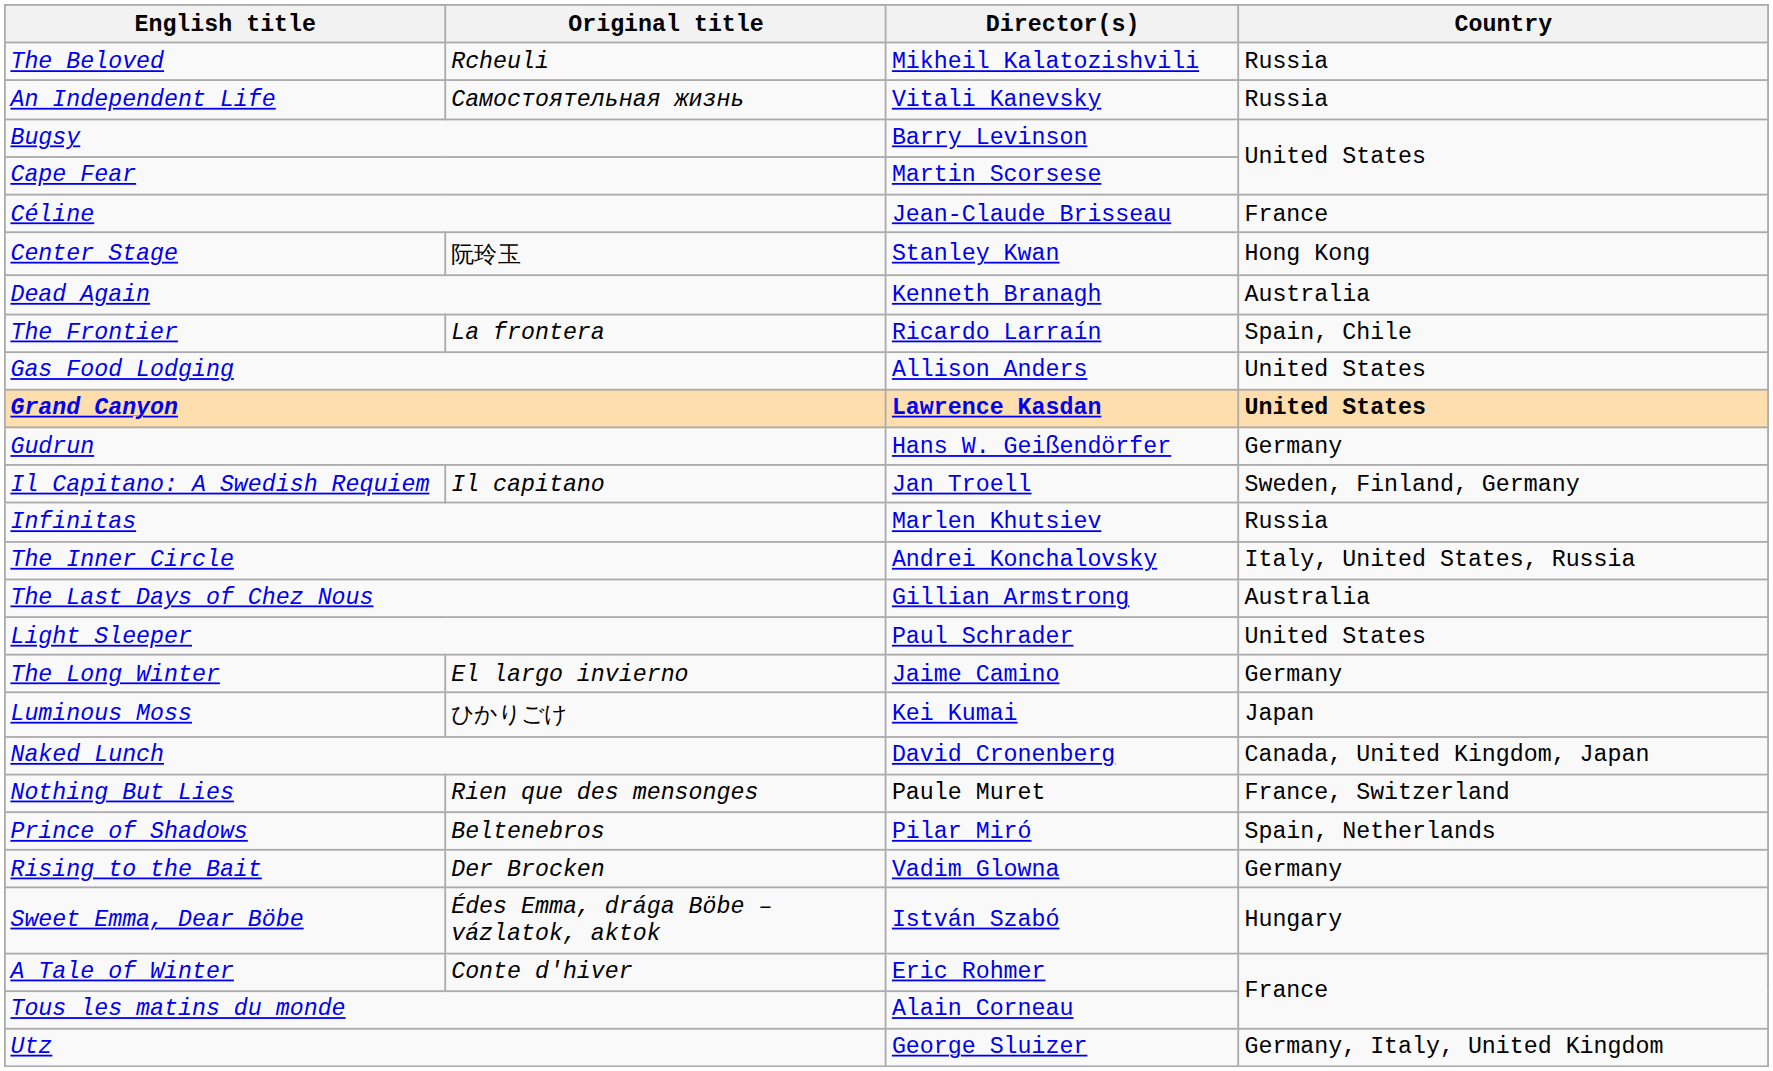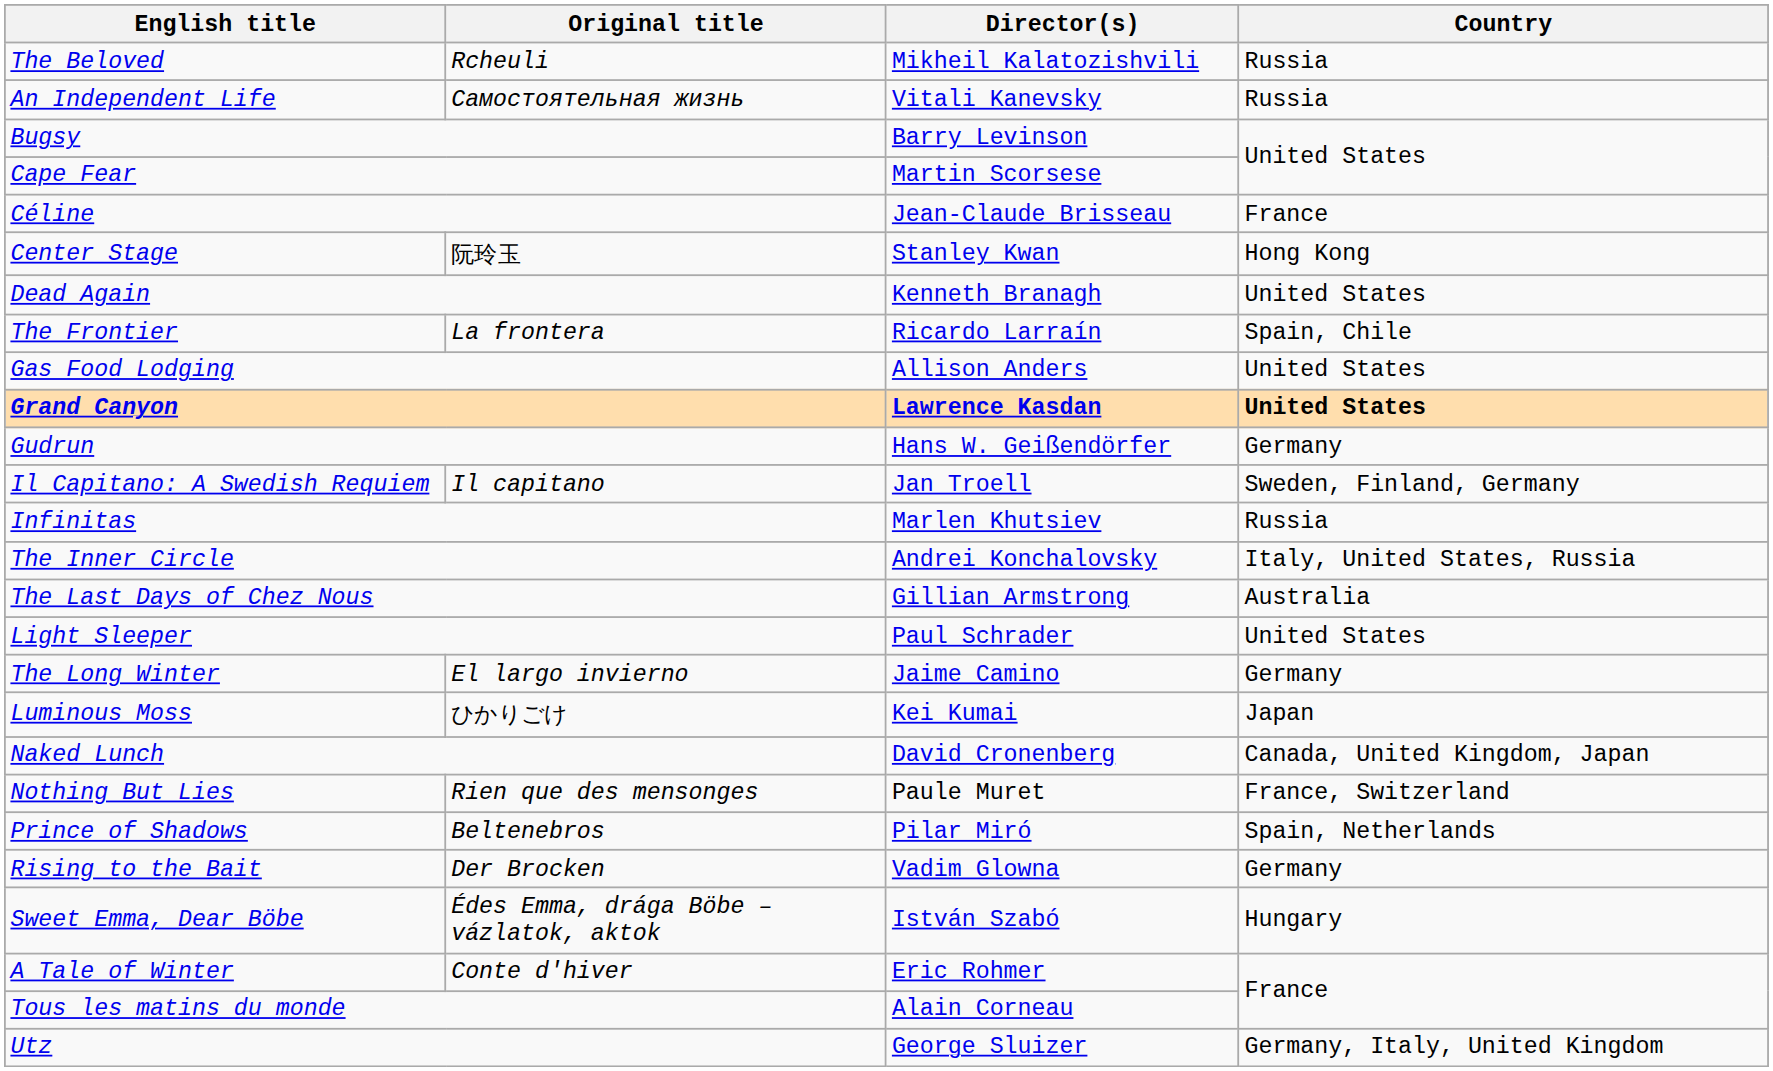Dead Again | Country: Australia -> United States
